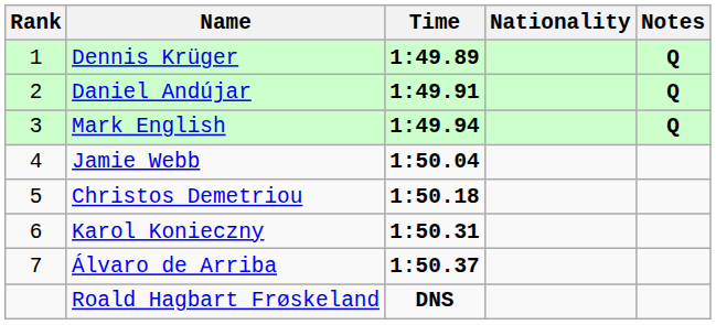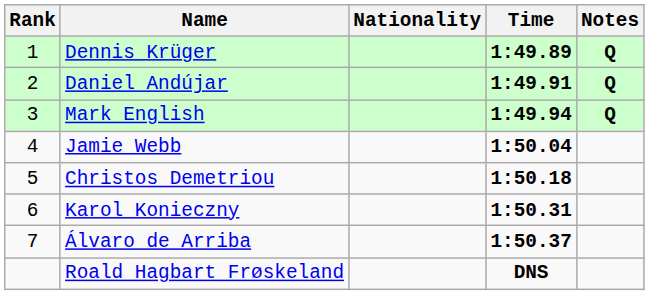columns swapped: Nationality <-> Time
